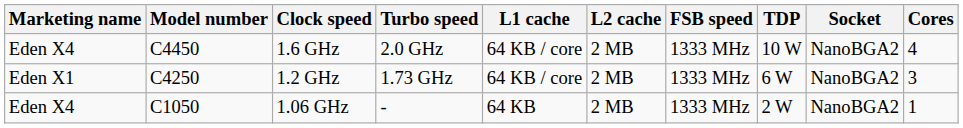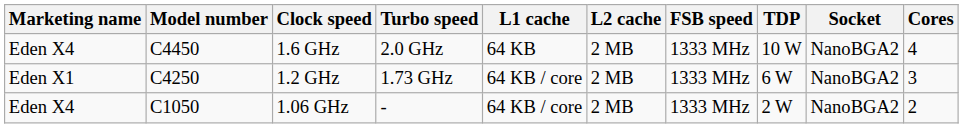1.6 GHz | L1 cache: 64 KB / core -> 64 KB
1.06 GHz | L1 cache: 64 KB -> 64 KB / core
1.06 GHz | Cores: 1 -> 2
